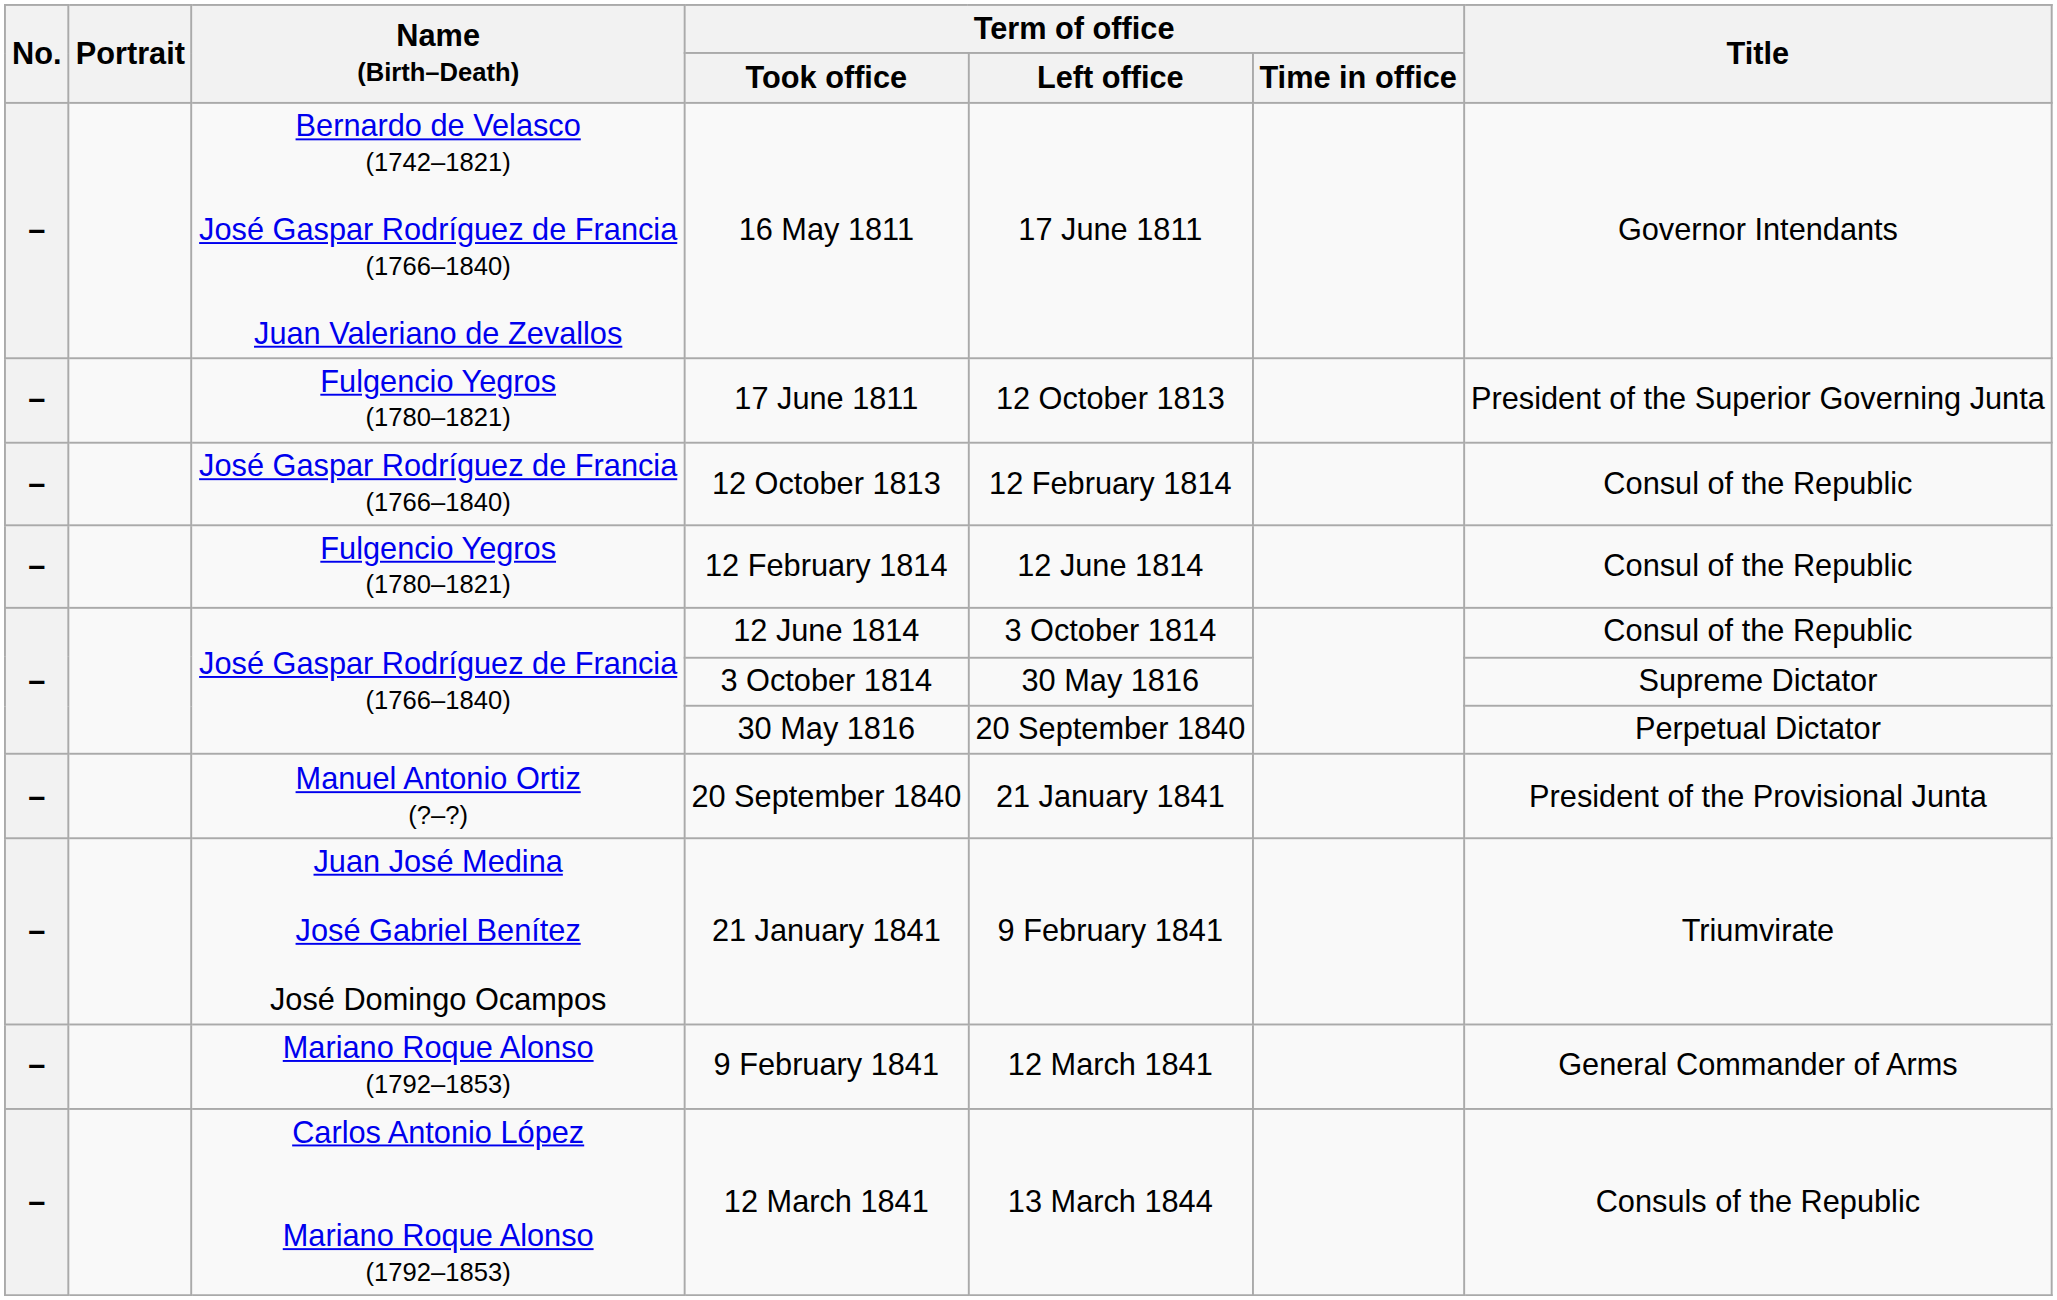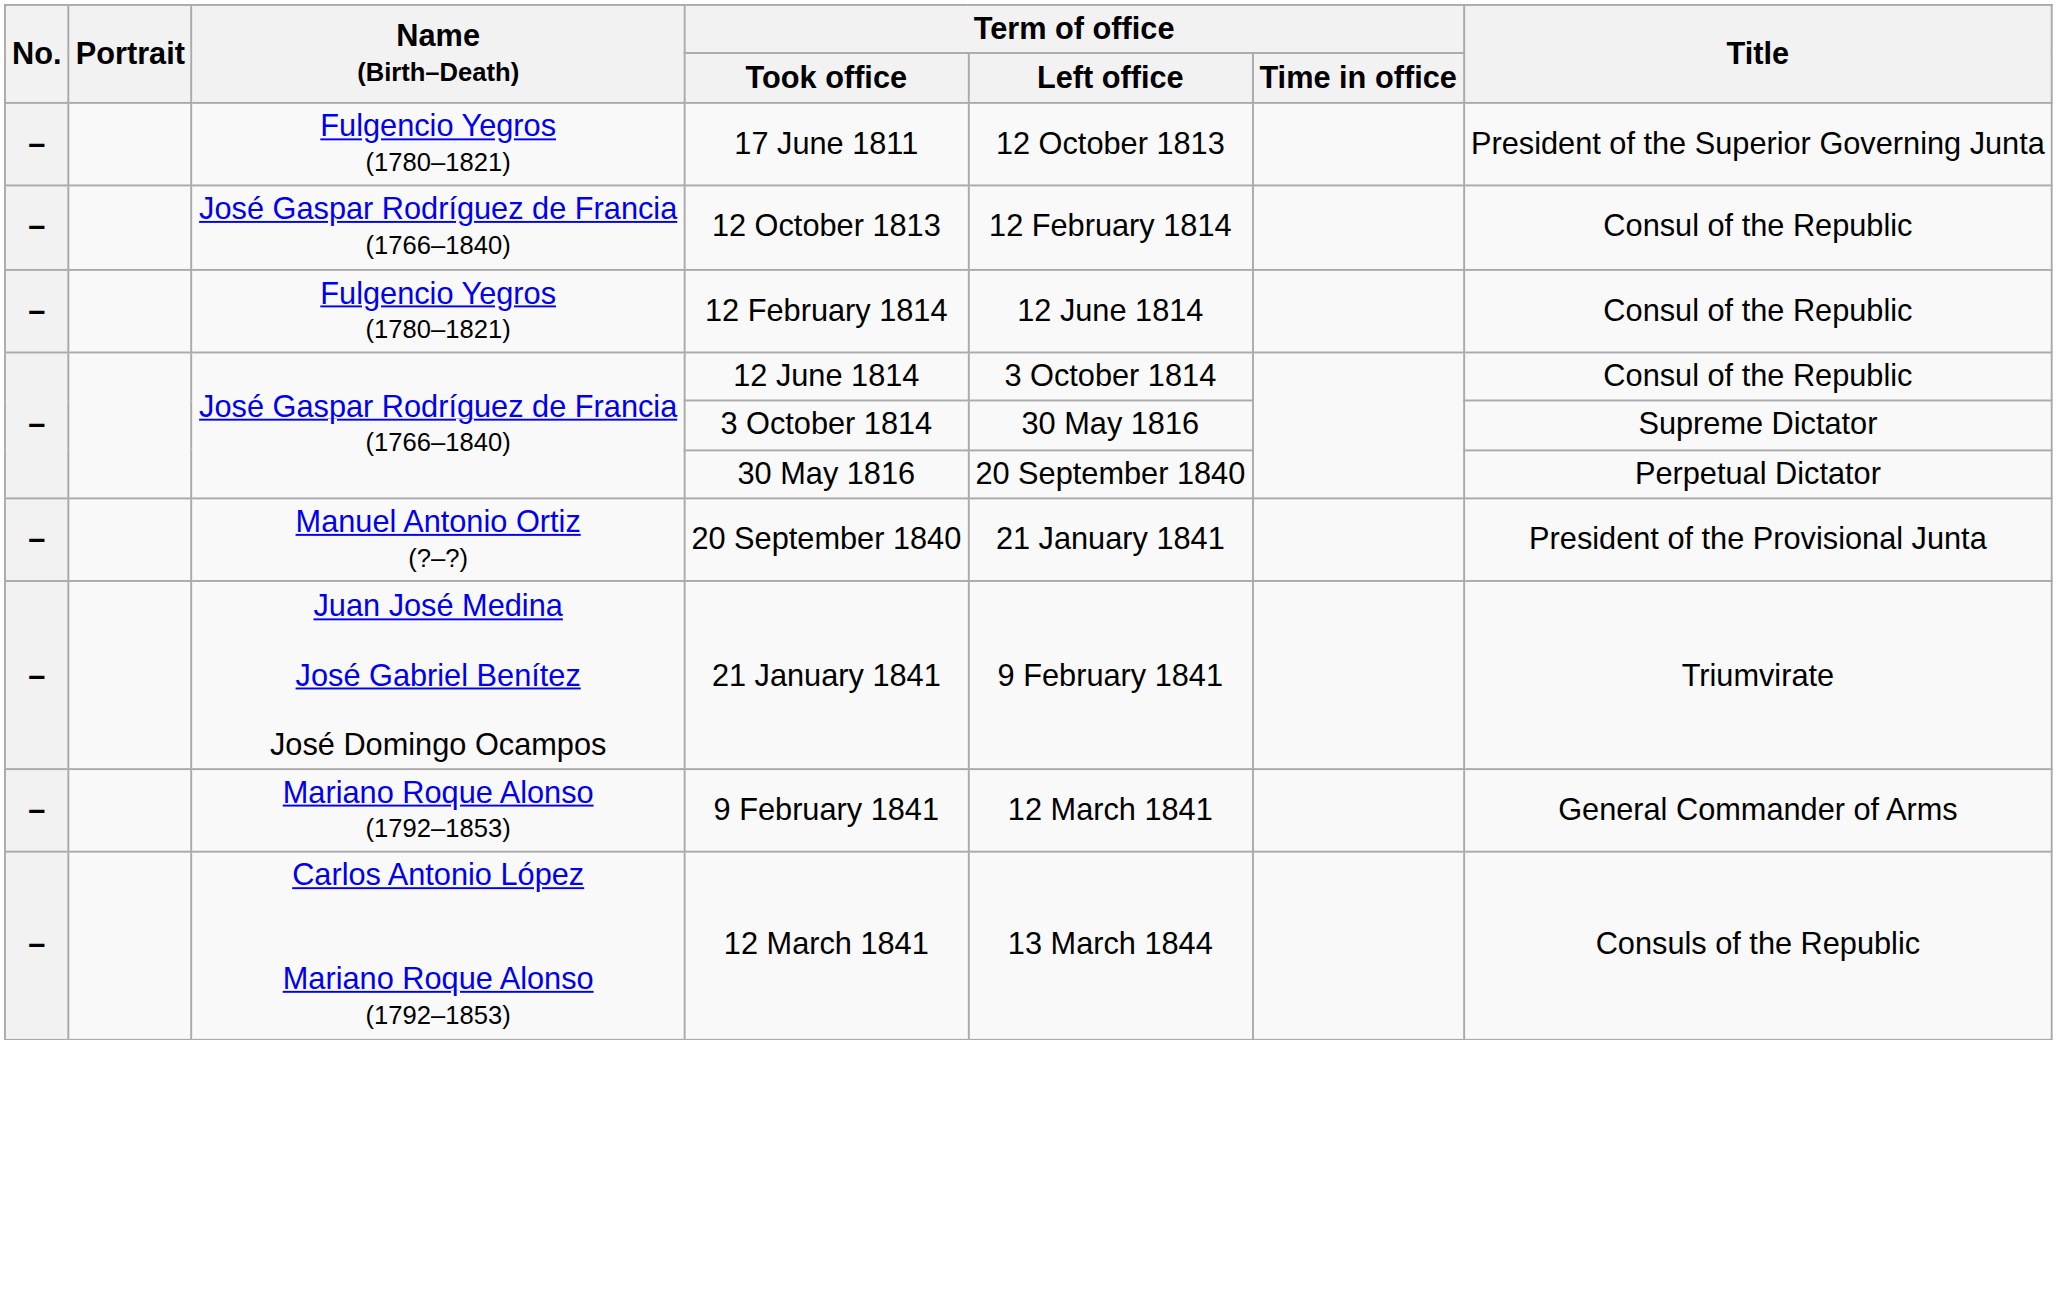- row: – | Bernardo de Velasco (1742–1821) José Gaspar Rodríguez de Francia (1766–1840) Juan Valeriano de Zevallos | 16 May 1811 | 17 June 1811 | Governor Intendants
